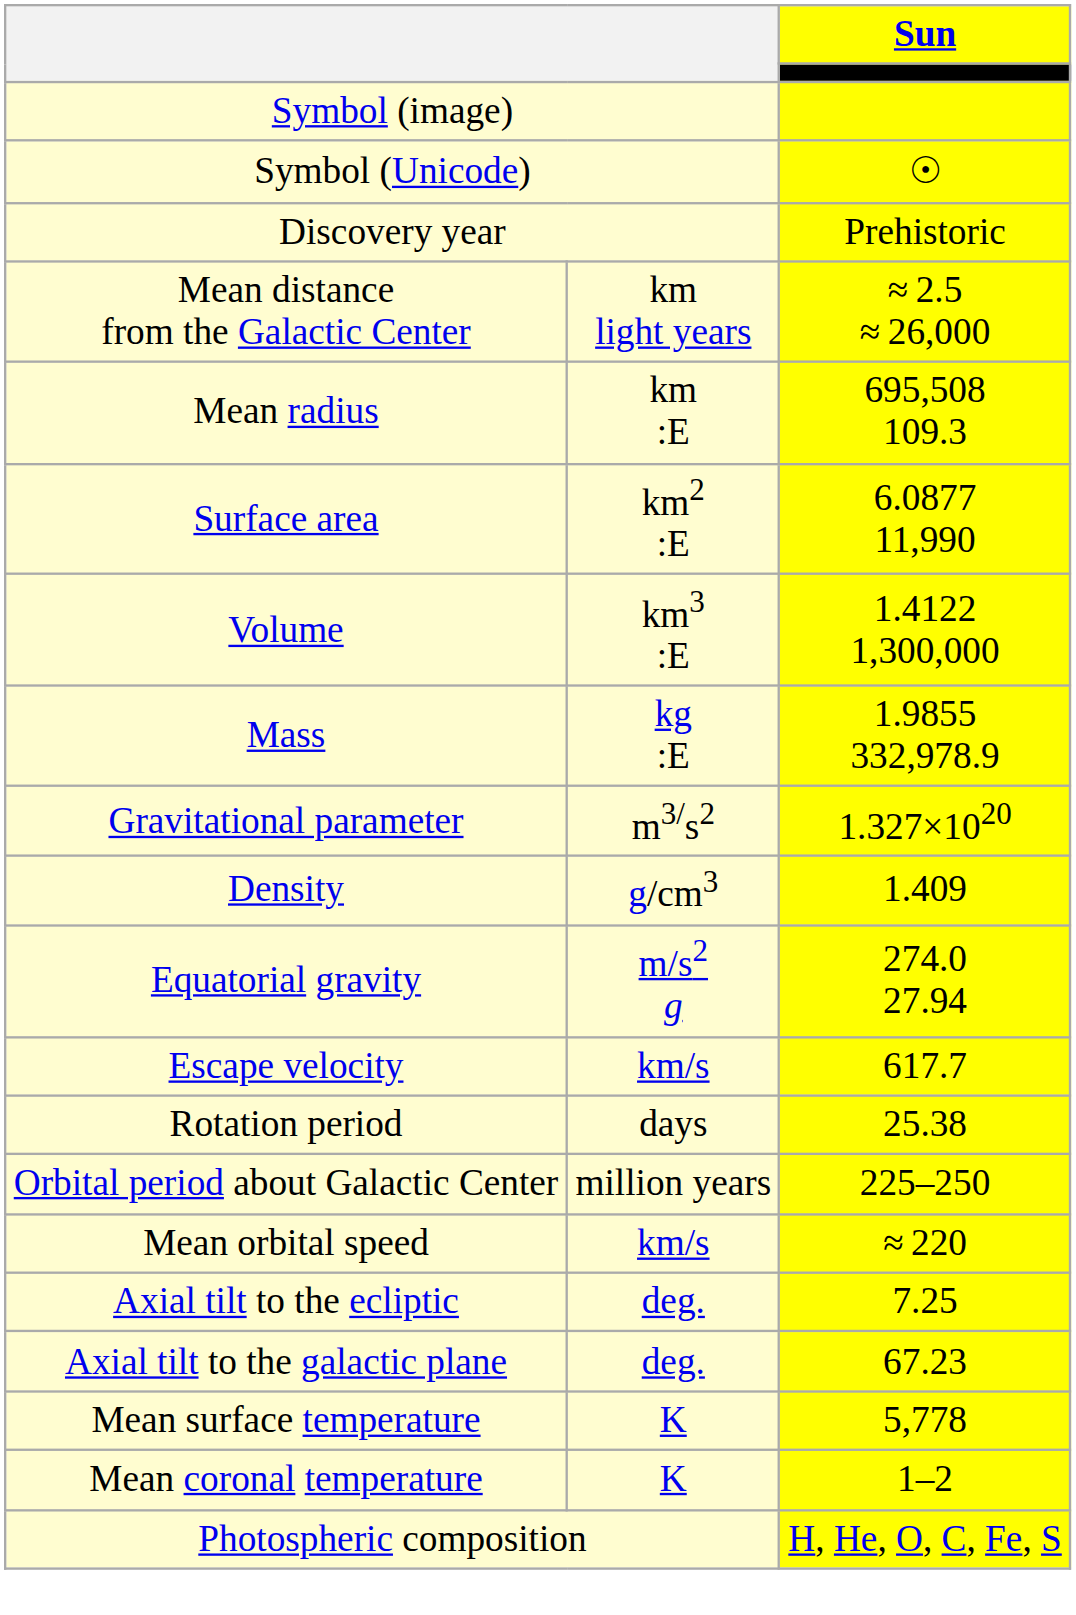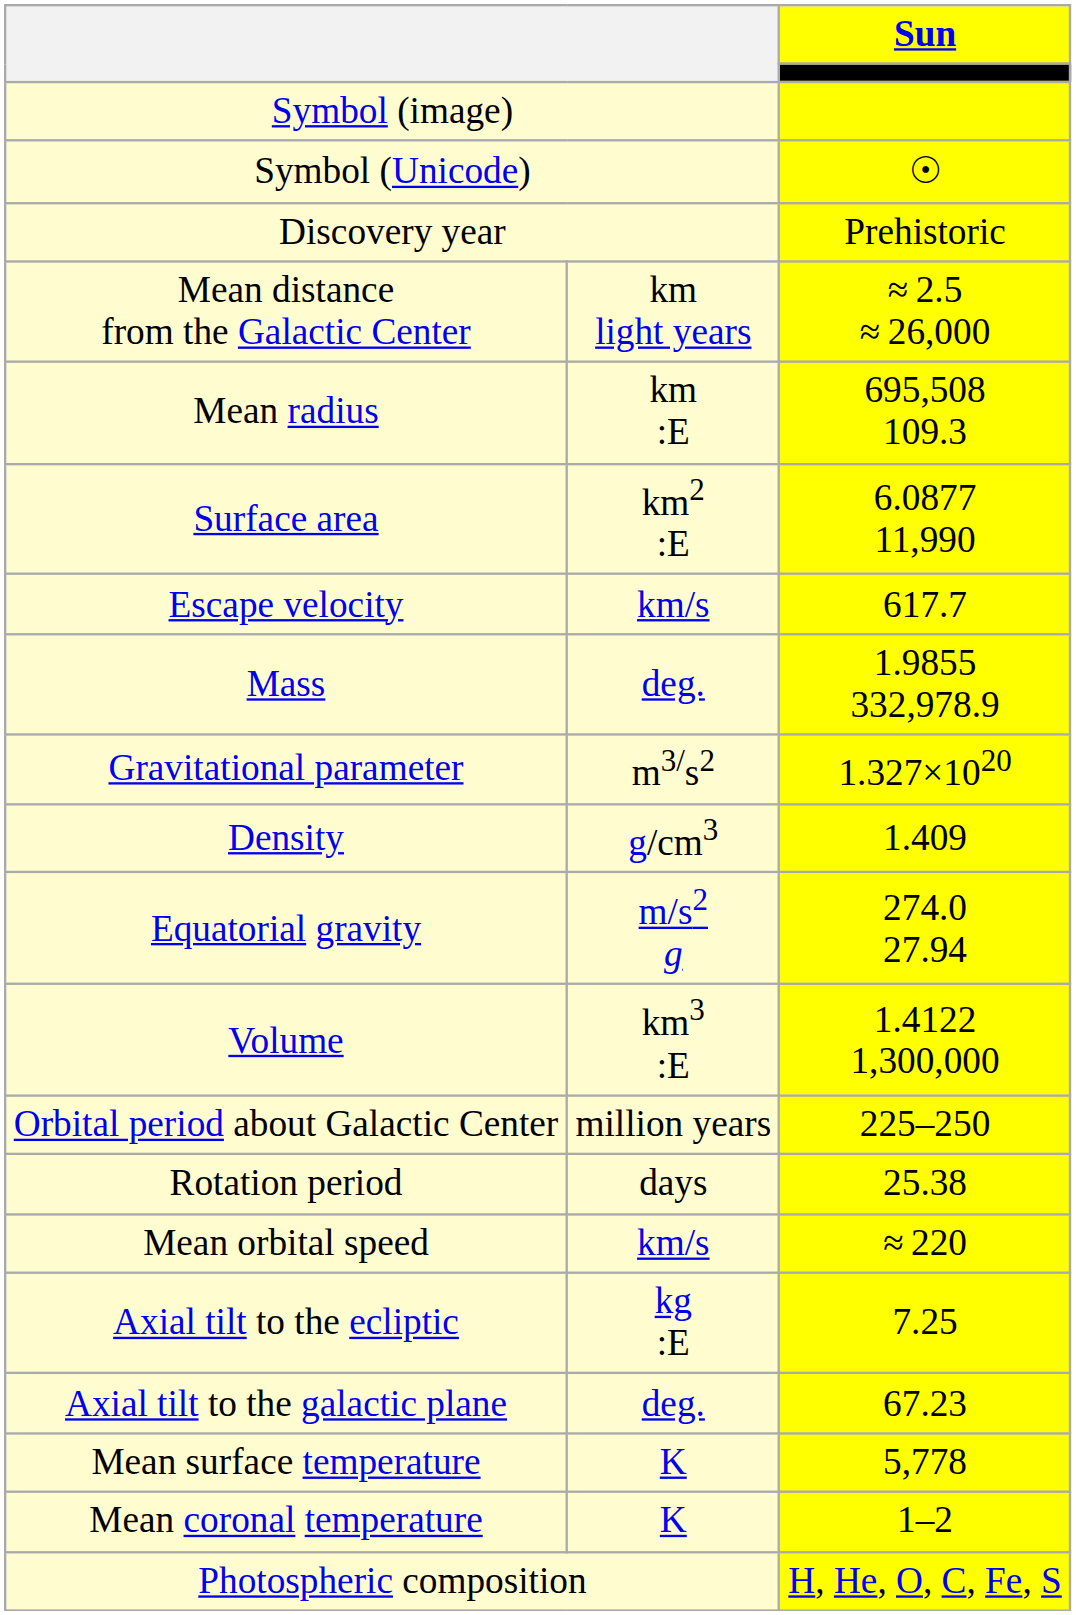rows swapped: Volume <-> Escape velocity
Mass | column 2: kg :E -> deg.
rows swapped: Rotation period <-> Orbital period about Galactic Center
Axial tilt to the ecliptic | column 2: deg. -> kg :E
